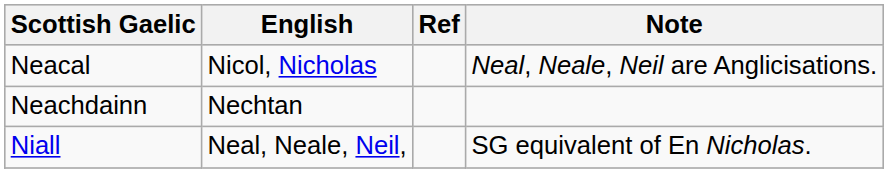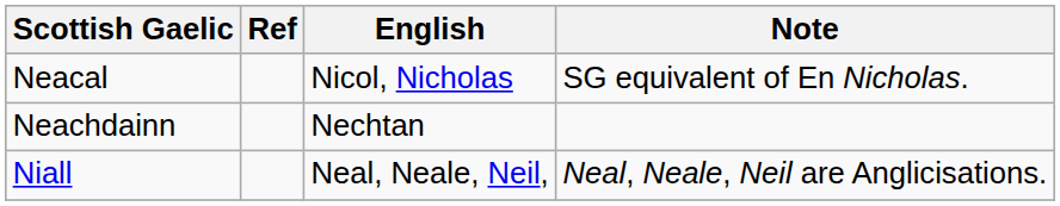columns swapped: English <-> Ref
Neacal | Note: Neal, Neale, Neil are Anglicisations. -> SG equivalent of En Nicholas.
Niall | Note: SG equivalent of En Nicholas. -> Neal, Neale, Neil are Anglicisations.
